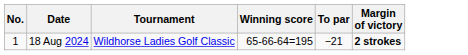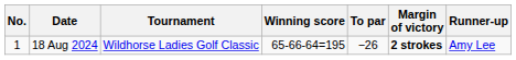+ column: Runner-up | Amy Lee
18 Aug 2024 | To par: −21 -> −26
